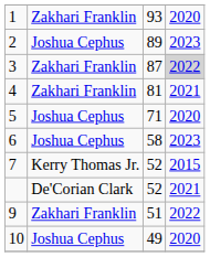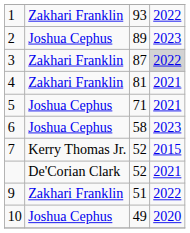1 | column 4: 2020 -> 2022
5 | column 4: 2020 -> 2021
